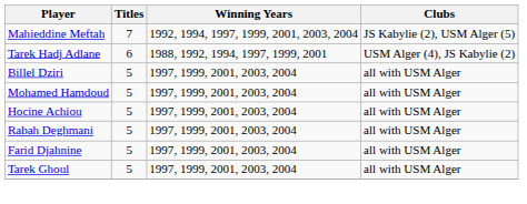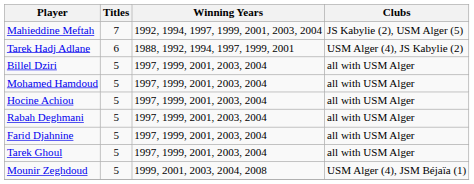+ row: Mounir Zeghdoud | 5 | 1999, 2001, 2003, 2004, 2008 | USM Alger (4), JSM Béjaïa (1)
